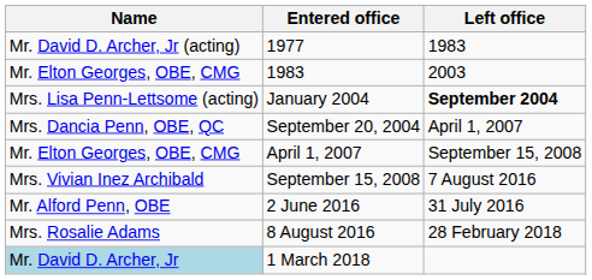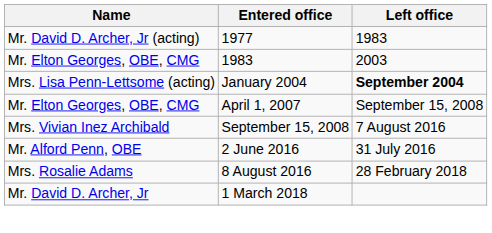- row: Mrs. Dancia Penn, OBE, QC | September 20, 2004 | April 1, 2007
1 March 2018 | Name: lightblue background -> no background
